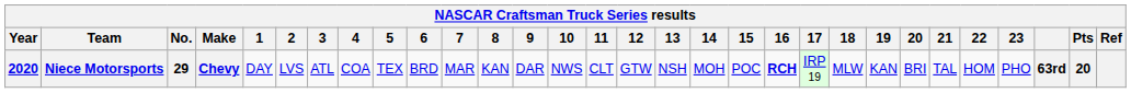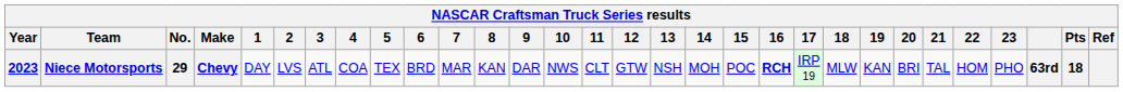Niece Motorsports | Year: 2020 -> 2023
Niece Motorsports | Pts: 20 -> 18
